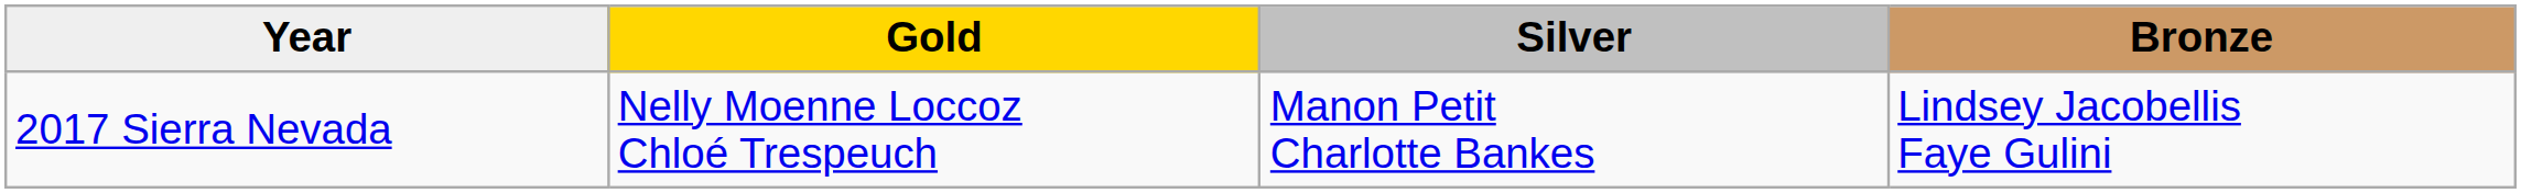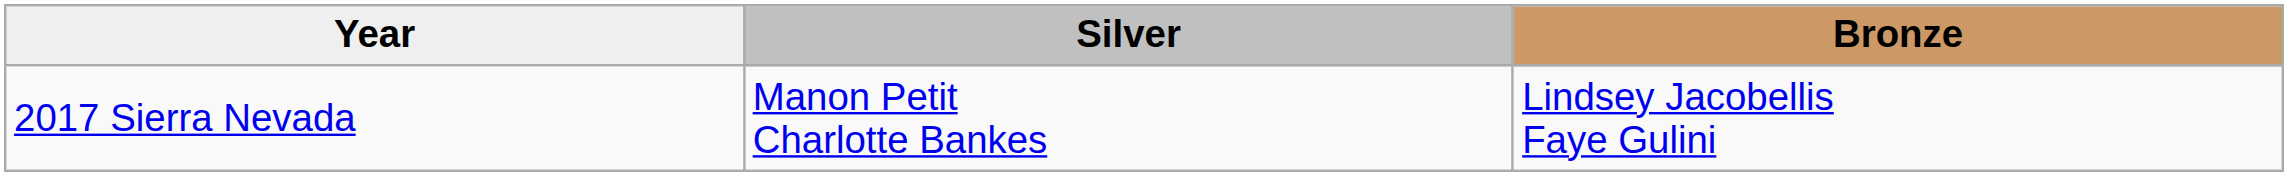- column: Gold | Nelly Moenne Loccoz Chloé Trespeuch
